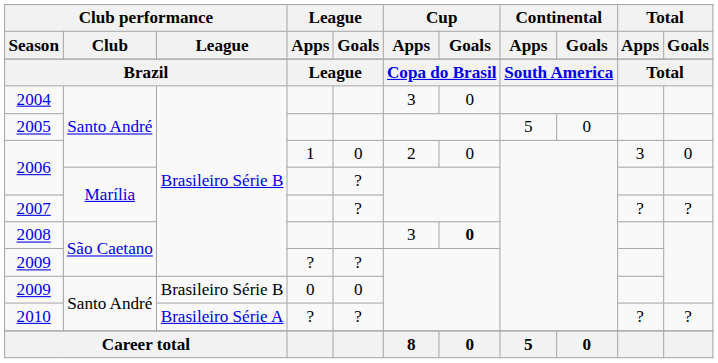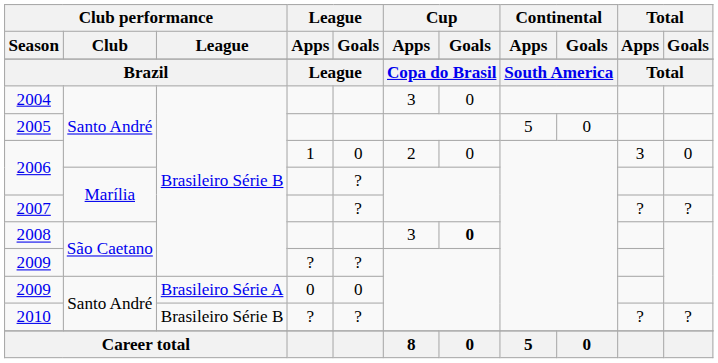2009 / 0 | Club performance / League: Brasileiro Série B -> Brasileiro Série A
2010 | Club performance / League: Brasileiro Série A -> Brasileiro Série B
